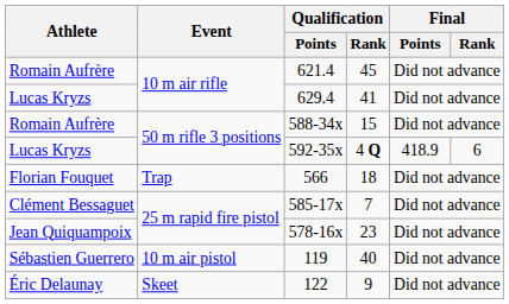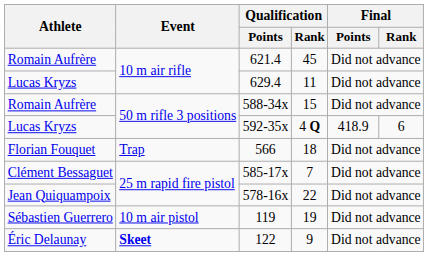629.4 | Qualification / Rank: 41 -> 11
578-16x | Qualification / Rank: 23 -> 22
119 | Qualification / Rank: 40 -> 19
122 | Event: normal -> bold
